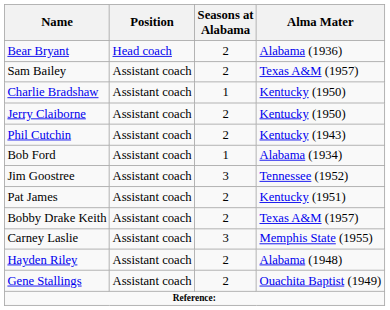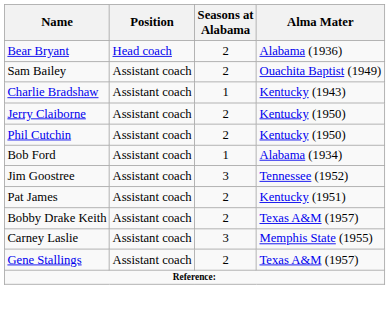Sam Bailey | Alma Mater: Texas A&M (1957) -> Ouachita Baptist (1949)
Charlie Bradshaw | Alma Mater: Kentucky (1950) -> Kentucky (1943)
Phil Cutchin | Alma Mater: Kentucky (1943) -> Kentucky (1950)
- row: Hayden Riley | Assistant coach | 2 | Alabama (1948)
Gene Stallings | Alma Mater: Ouachita Baptist (1949) -> Texas A&M (1957)
